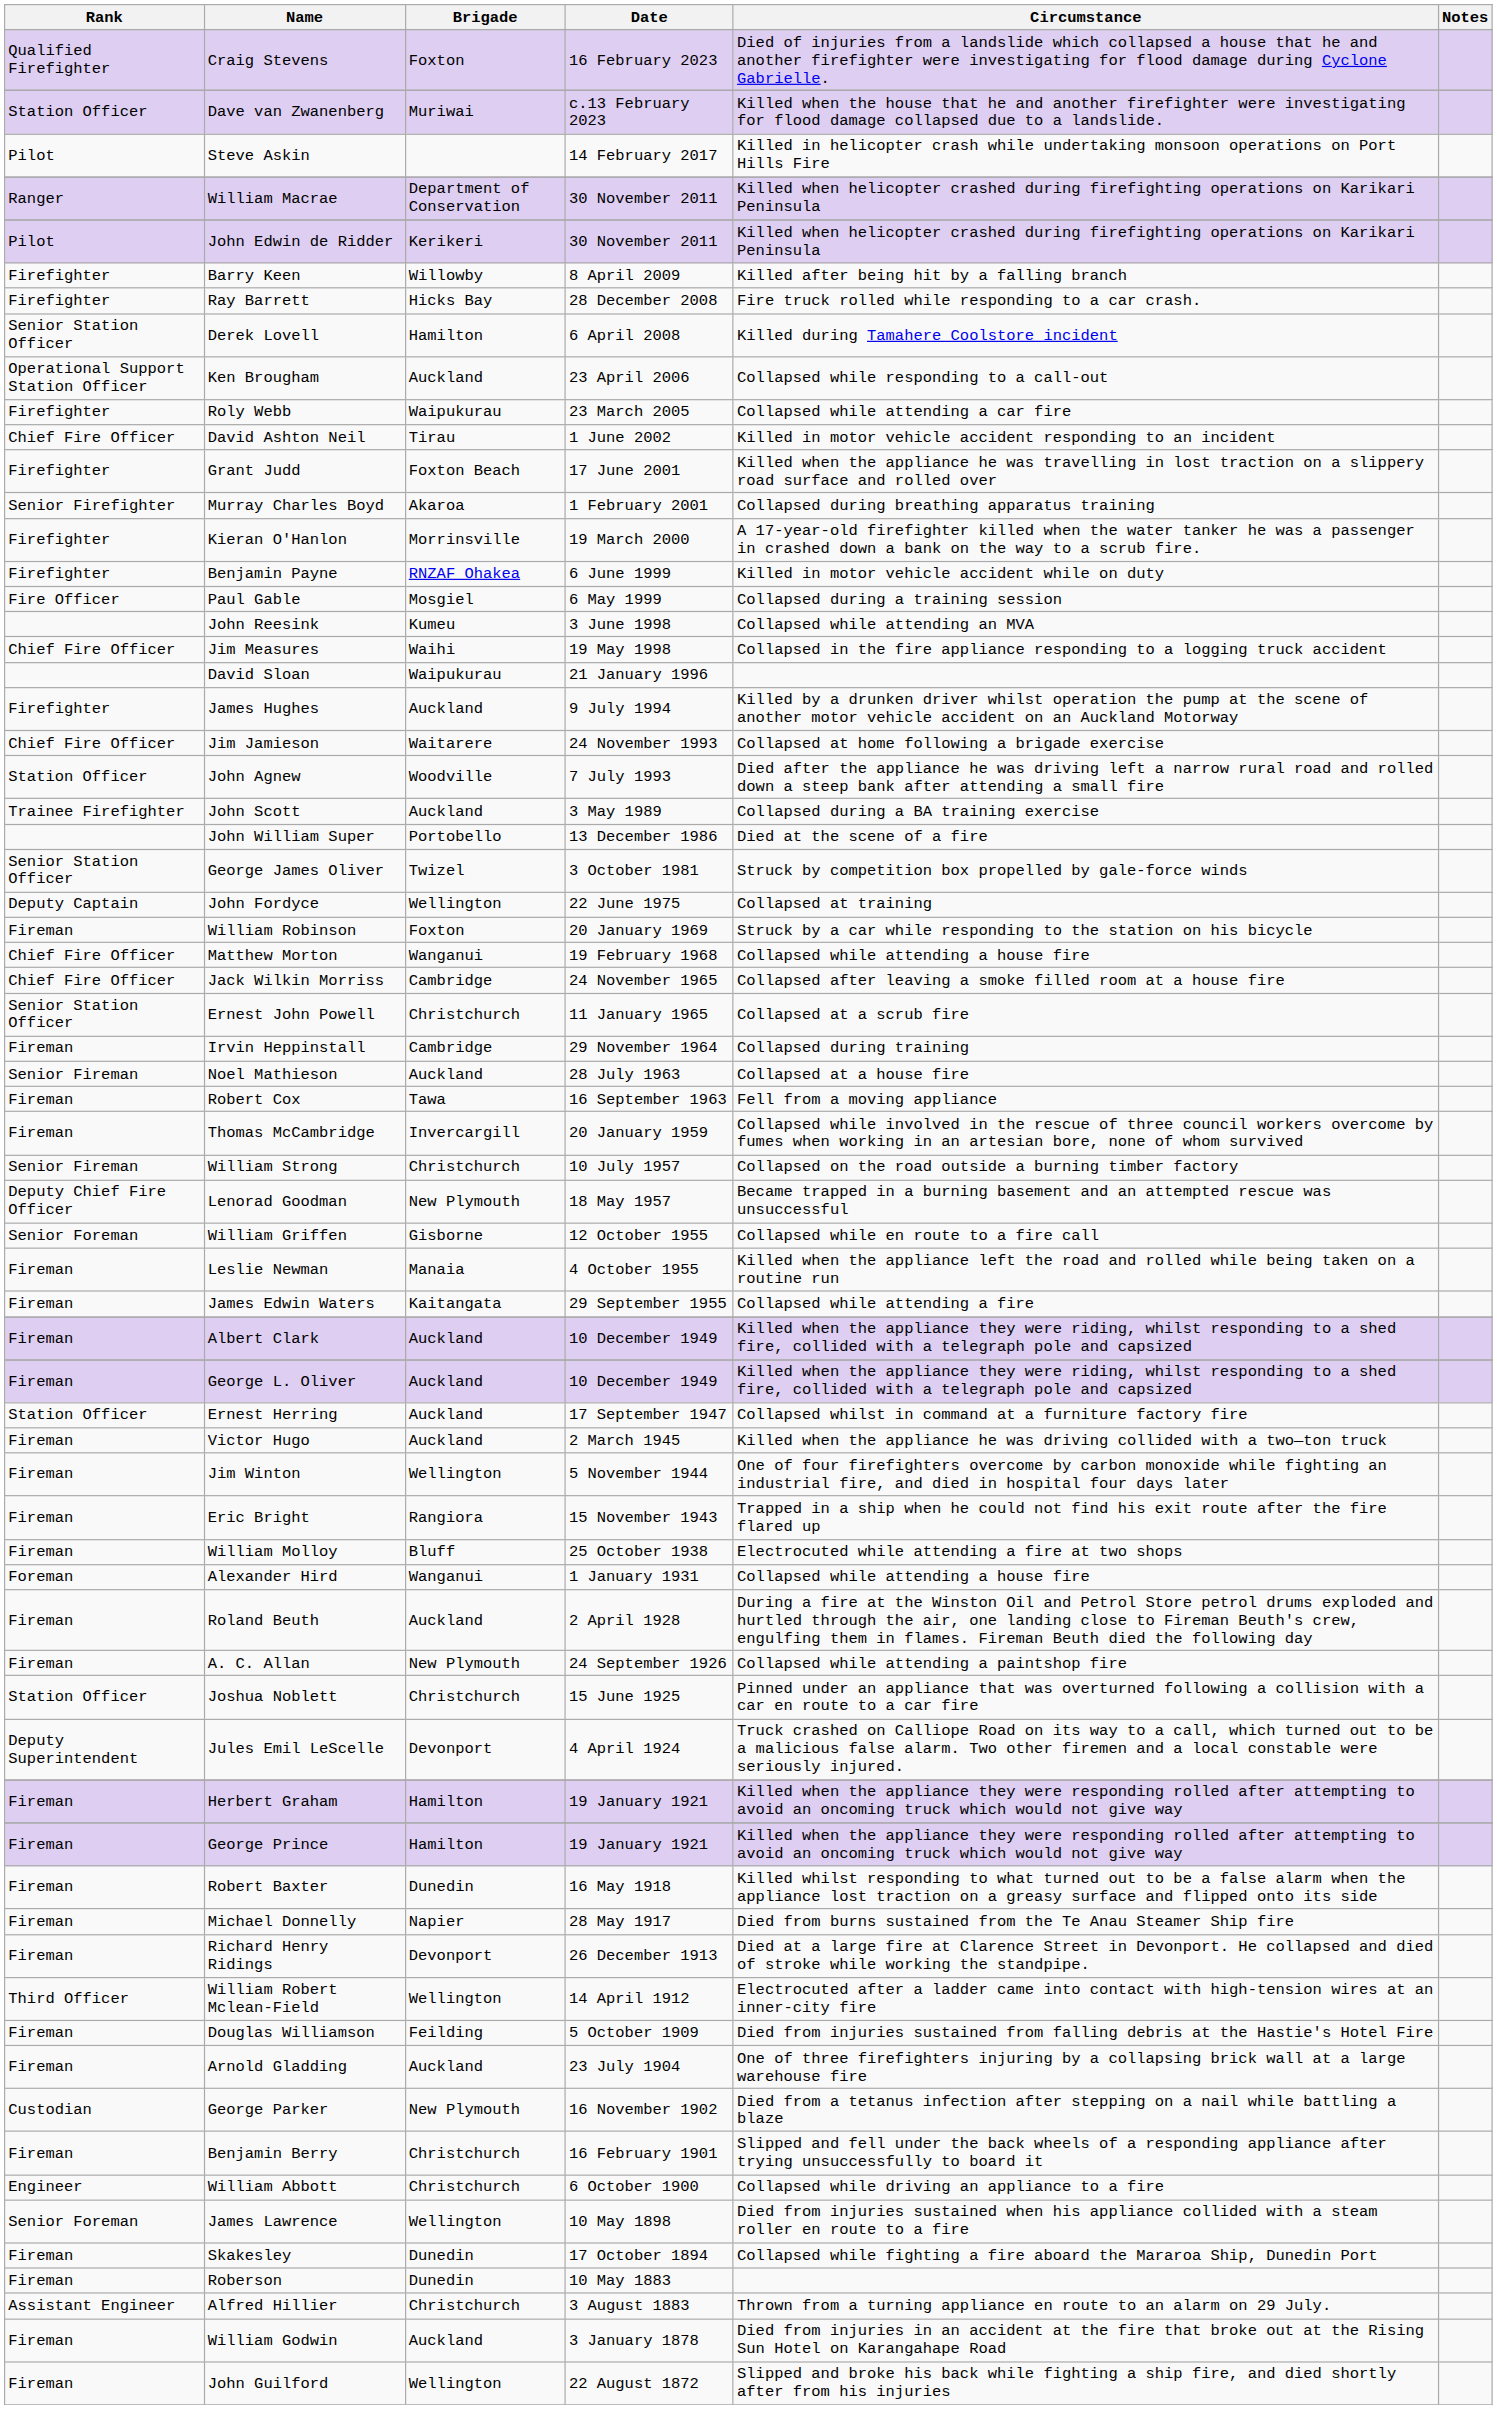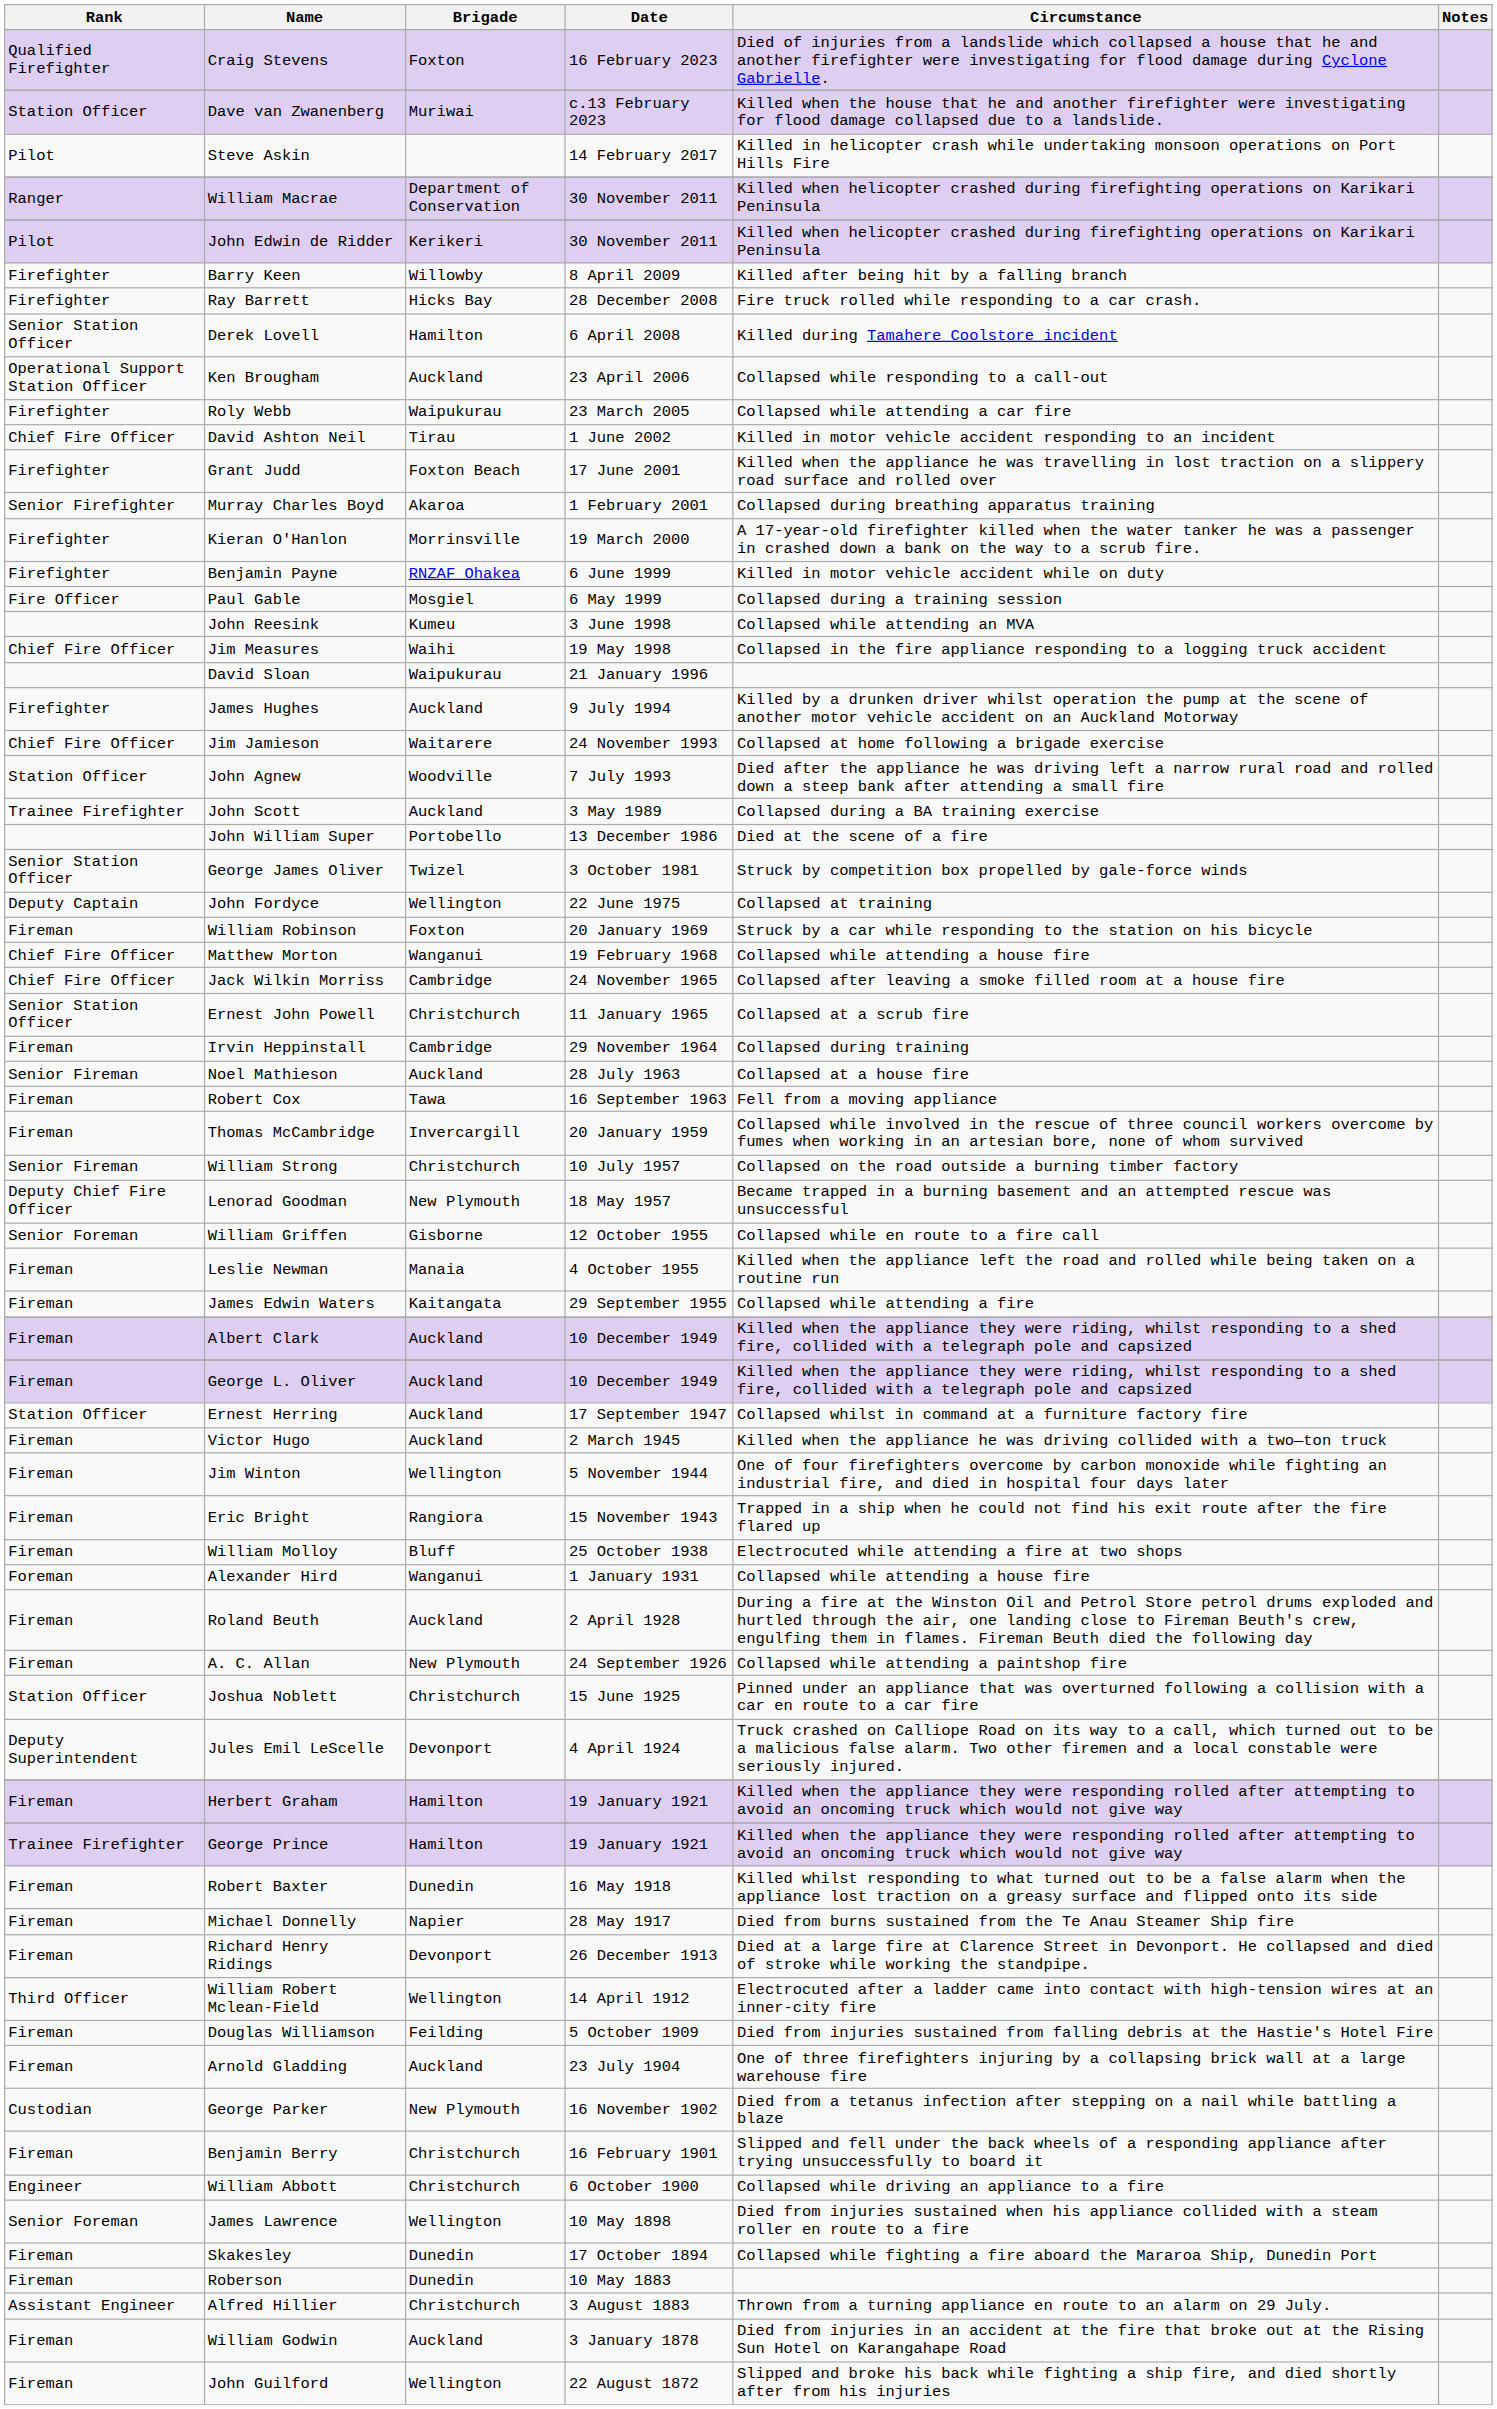George Prince | Rank: Fireman -> Trainee Firefighter
